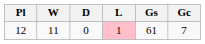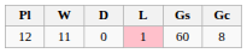12 | Gs: 61 -> 60
12 | Gc: 7 -> 8
